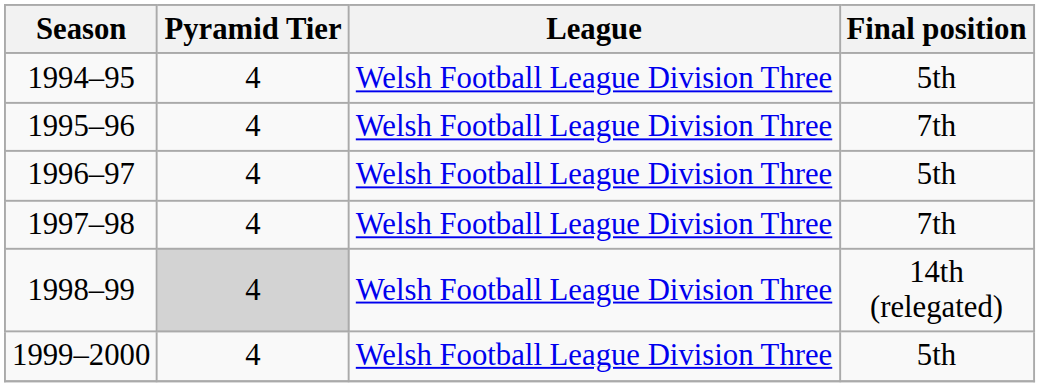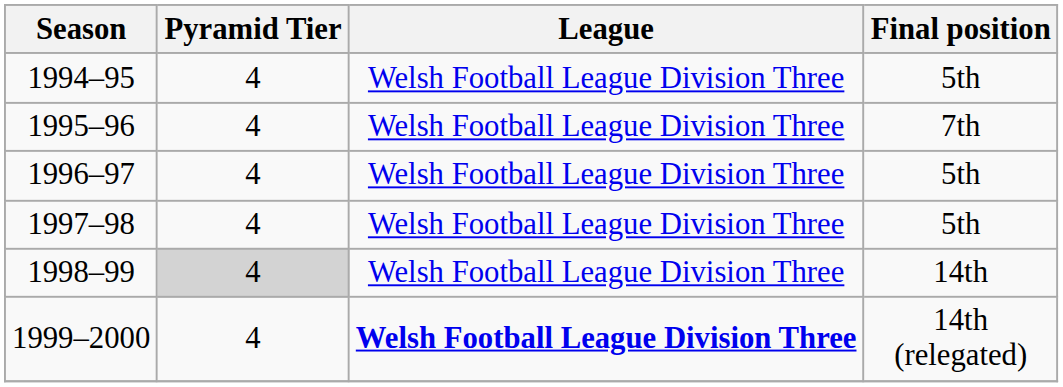1997–98 | Final position: 7th -> 5th
1998–99 | Final position: 14th (relegated) -> 14th
1999–2000 | League: normal -> bold
1999–2000 | Final position: 5th -> 14th (relegated)
